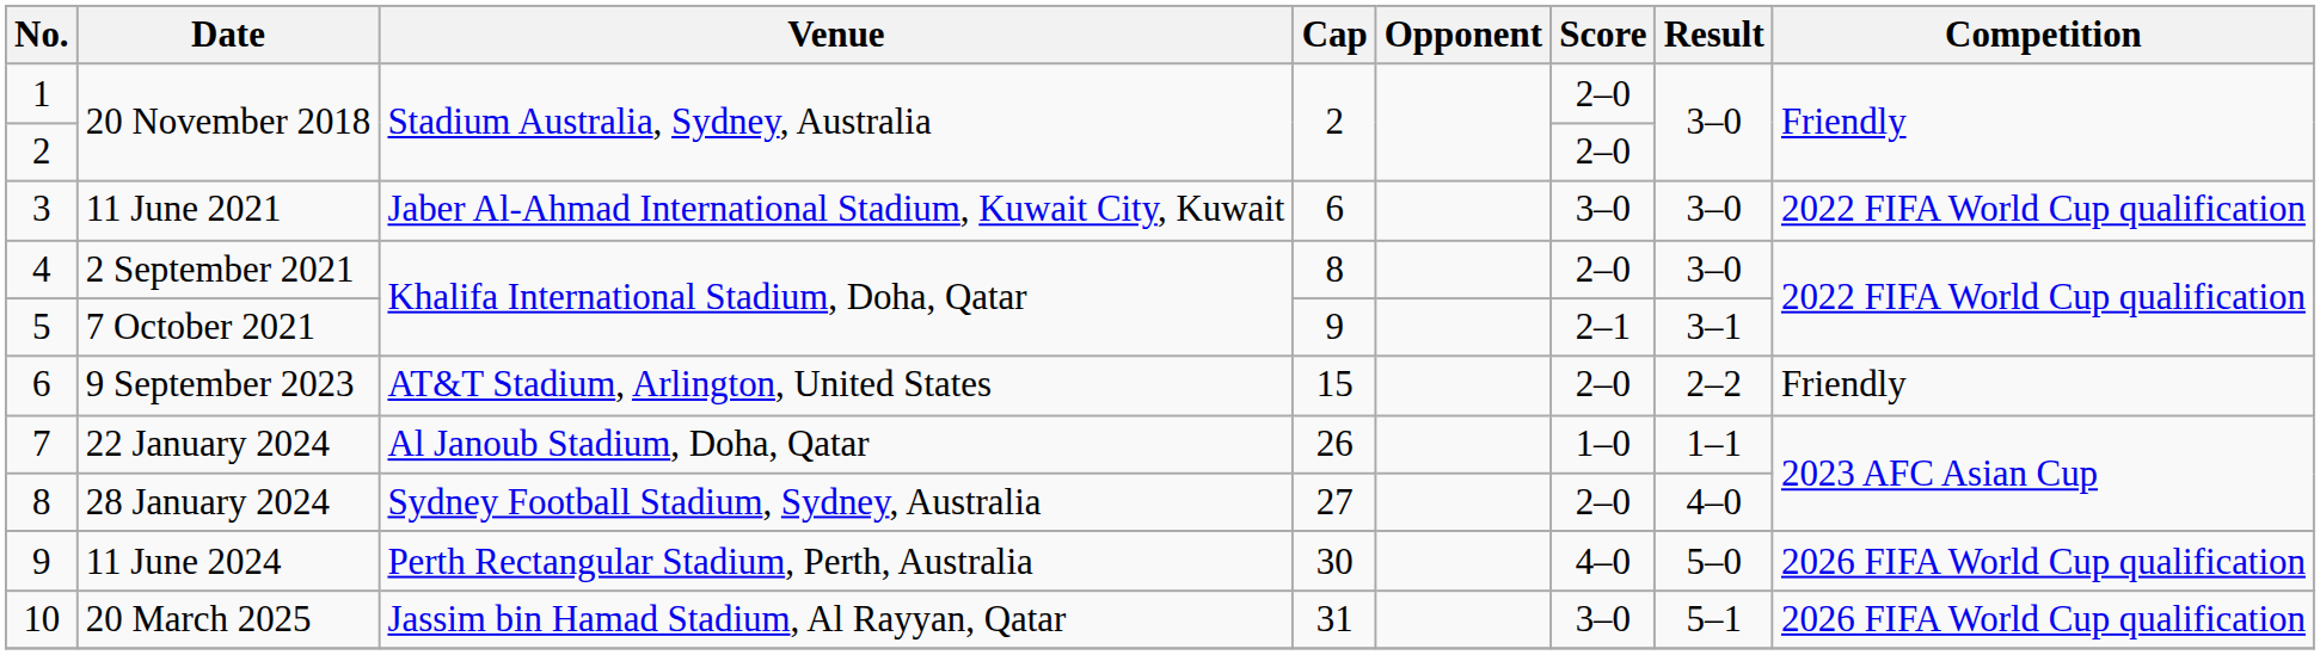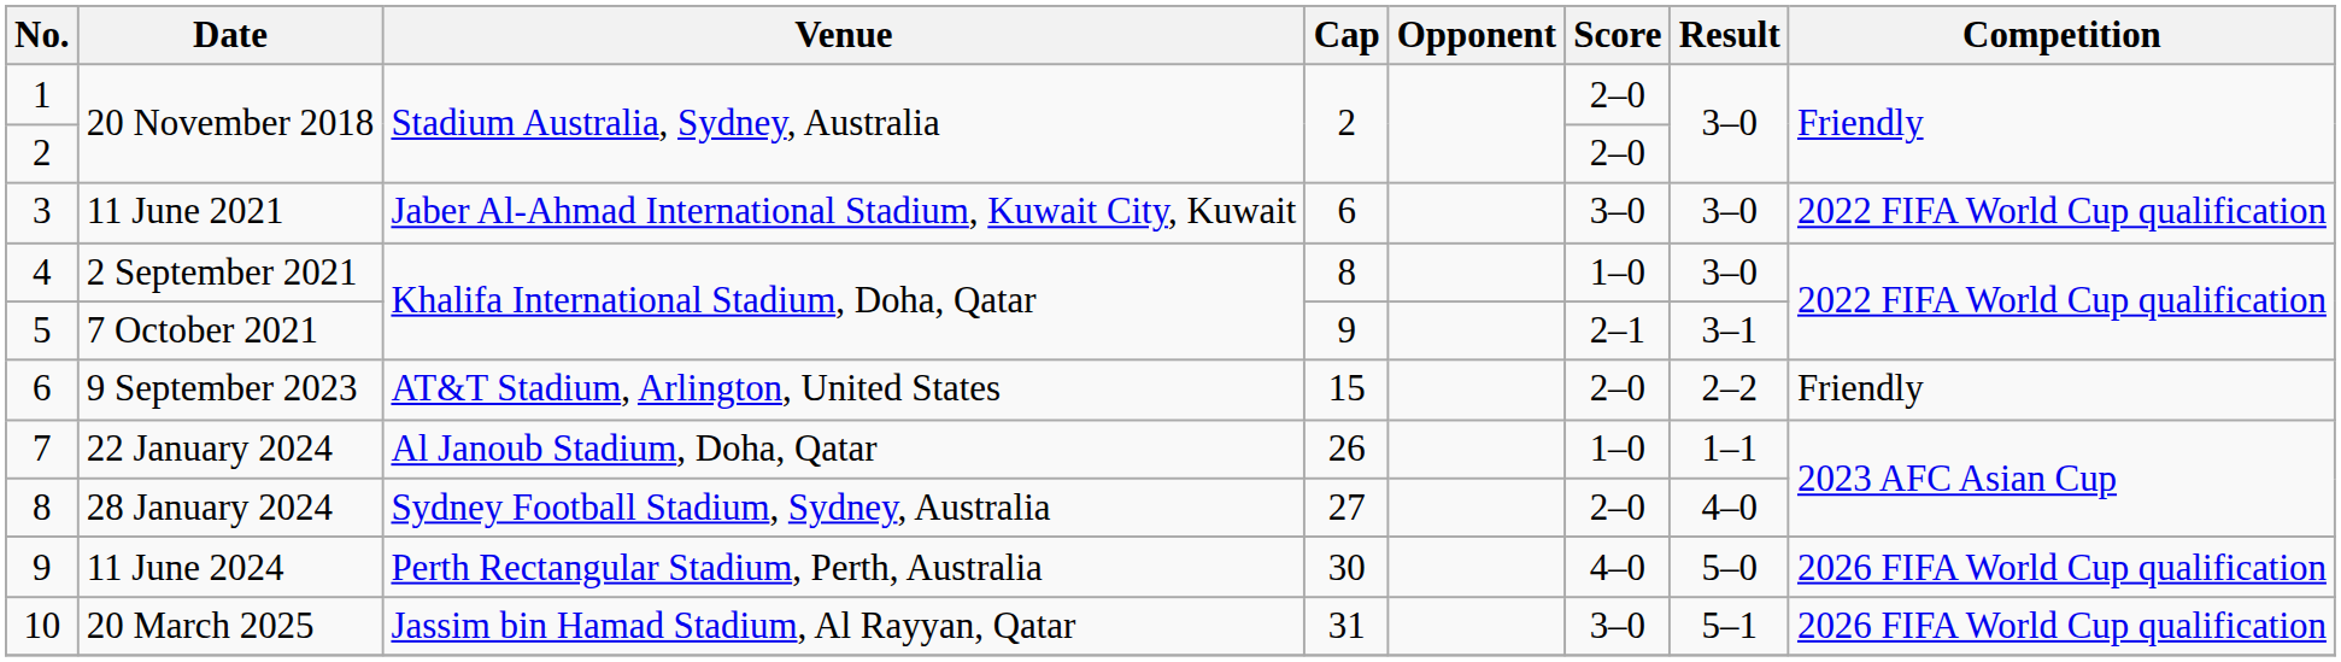2 September 2021 | Score: 2–0 -> 1–0
